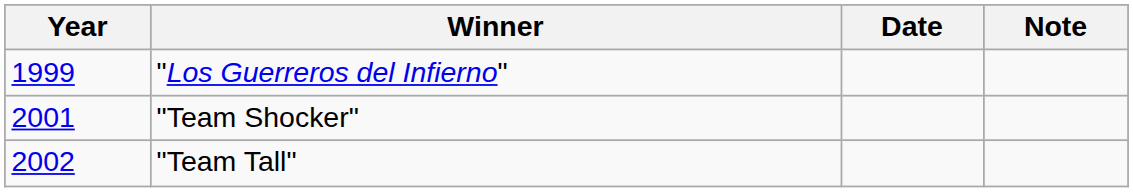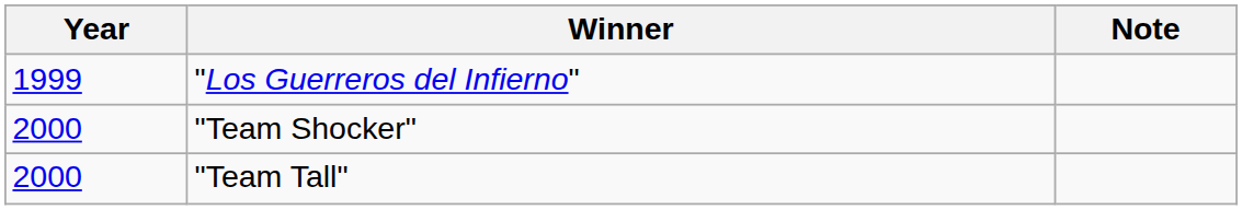- column: Date
"Team Shocker" | Year: 2001 -> 2000
"Team Tall" | Year: 2002 -> 2000
